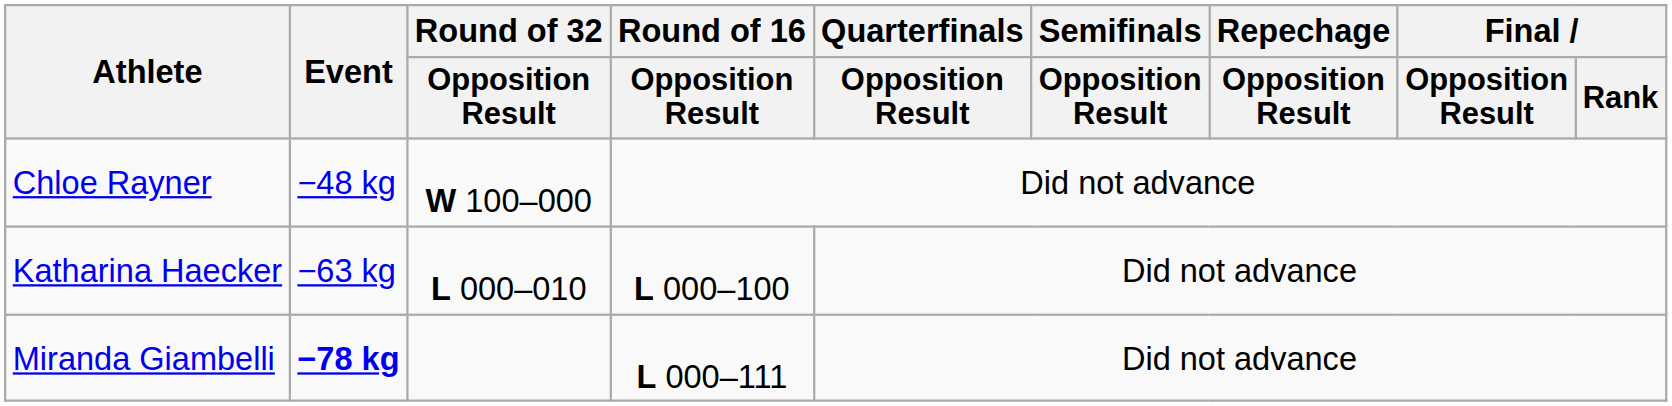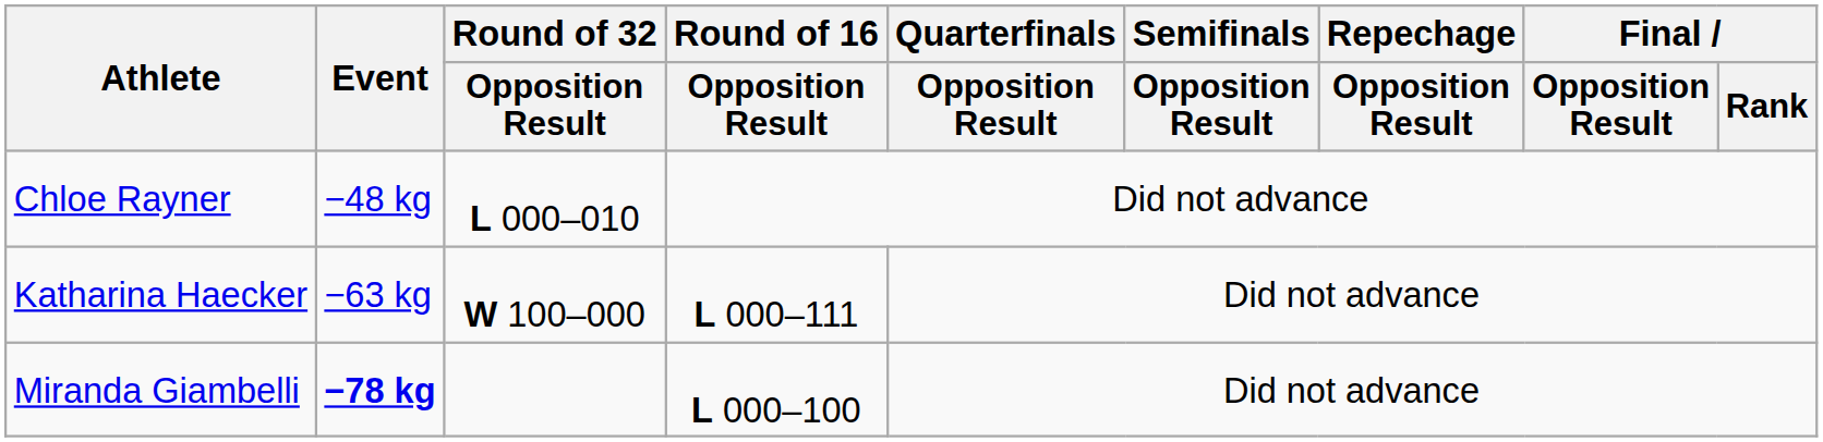Chloe Rayner | Round of 32 / Opposition Result: W 100–000 -> L 000–010
Katharina Haecker | Round of 32 / Opposition Result: L 000–010 -> W 100–000
Katharina Haecker | Round of 16 / Opposition Result: L 000–100 -> L 000–111
Miranda Giambelli | Round of 16 / Opposition Result: L 000–111 -> L 000–100
